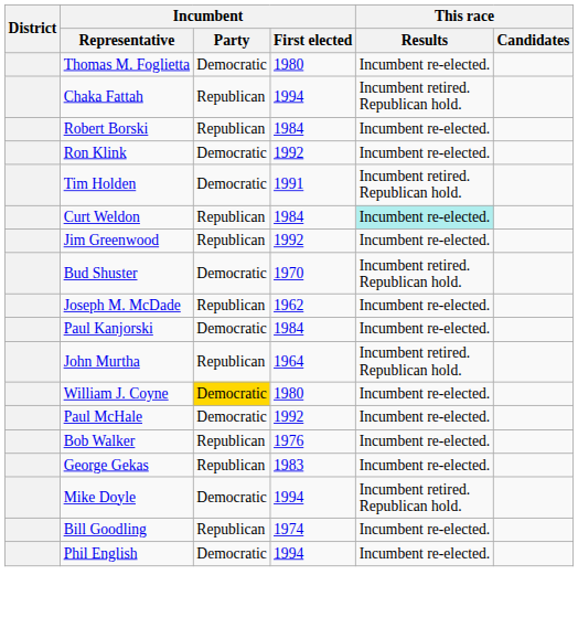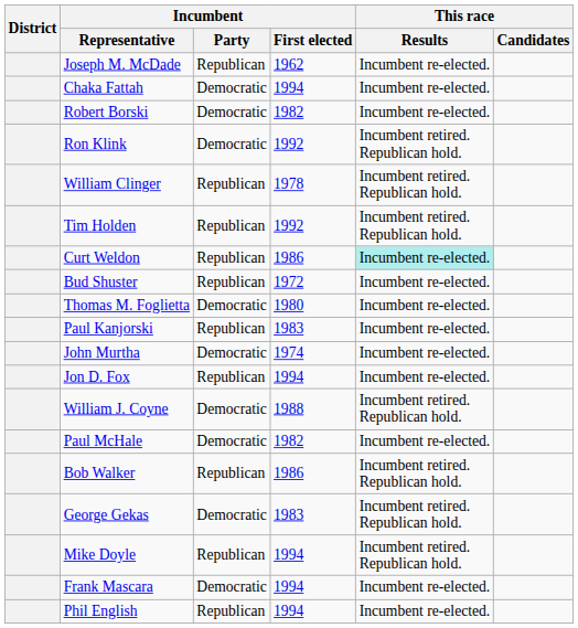rows swapped: Thomas M. Foglietta <-> Joseph M. McDade
Chaka Fattah | Incumbent / Party: Republican -> Democratic
Chaka Fattah | This race / Results: Incumbent retired. Republican hold. -> Incumbent re-elected.
Robert Borski | Incumbent / Party: Republican -> Democratic
Robert Borski | Incumbent / First elected: 1984 -> 1982
Ron Klink | This race / Results: Incumbent re-elected. -> Incumbent retired. Republican hold.
+ row: William Clinger | Republican | 1978 | Incumbent retired. Republican hold.
Tim Holden | Incumbent / Party: Democratic -> Republican
Tim Holden | Incumbent / First elected: 1991 -> 1992
Curt Weldon | Incumbent / First elected: 1984 -> 1986
- row: Jim Greenwood | Republican | 1992 | Incumbent re-elected.
Bud Shuster | Incumbent / Party: Democratic -> Republican
Bud Shuster | Incumbent / First elected: 1970 -> 1972
Bud Shuster | This race / Results: Incumbent retired. Republican hold. -> Incumbent re-elected.
Paul Kanjorski | Incumbent / Party: Democratic -> Republican
Paul Kanjorski | Incumbent / First elected: 1984 -> 1983
John Murtha | Incumbent / Party: Republican -> Democratic
John Murtha | Incumbent / First elected: 1964 -> 1974
John Murtha | This race / Results: Incumbent retired. Republican hold. -> Incumbent re-elected.
+ row: Jon D. Fox | Republican | 1994 | Incumbent re-elected.
William J. Coyne | Incumbent / Party: gold background -> no background
William J. Coyne | Incumbent / First elected: 1980 -> 1988
William J. Coyne | This race / Results: Incumbent re-elected. -> Incumbent retired. Republican hold.
Paul McHale | Incumbent / First elected: 1992 -> 1982
Bob Walker | Incumbent / First elected: 1976 -> 1986
Bob Walker | This race / Results: Incumbent re-elected. -> Incumbent retired. Republican hold.
George Gekas | Incumbent / Party: Republican -> Democratic
George Gekas | This race / Results: Incumbent re-elected. -> Incumbent retired. Republican hold.
Mike Doyle | Incumbent / Party: Democratic -> Republican
- row: Bill Goodling | Republican | 1974 | Incumbent re-elected.
+ row: Frank Mascara | Democratic | 1994 | Incumbent re-elected.
Phil English | Incumbent / Party: Democratic -> Republican
